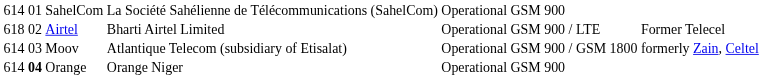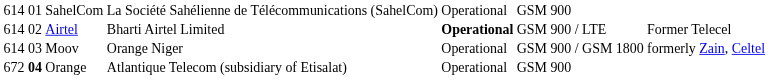Airtel | column 1: 618 -> 614
Airtel | column 5: normal -> bold
Moov | column 4: Atlantique Telecom (subsidiary of Etisalat) -> Orange Niger
Orange | column 1: 614 -> 672
Orange | column 4: Orange Niger -> Atlantique Telecom (subsidiary of Etisalat)
